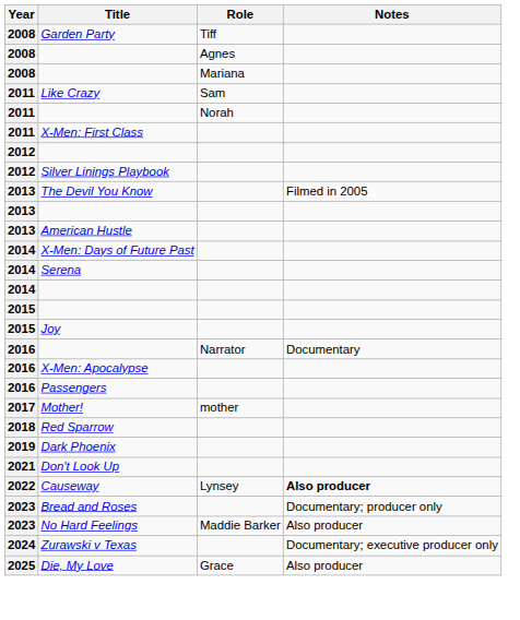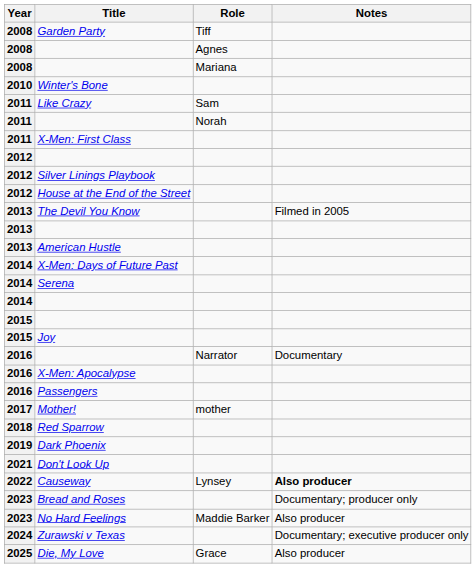+ row: 2010 | Winter's Bone
+ row: 2012 | House at the End of the Street
